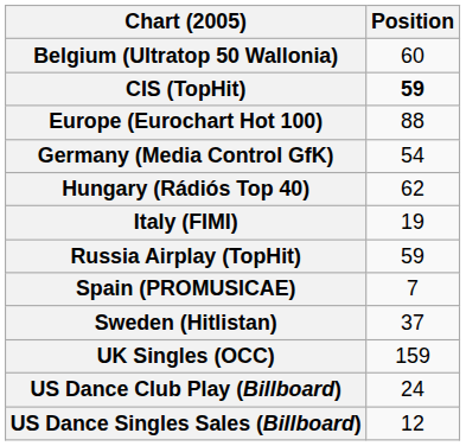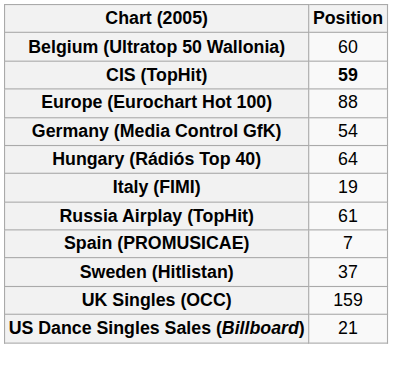Hungary (Rádiós Top 40) | Position: 62 -> 64
Russia Airplay (TopHit) | Position: 59 -> 61
- row: US Dance Club Play (Billboard) | 24
US Dance Singles Sales (Billboard) | Position: 12 -> 21
